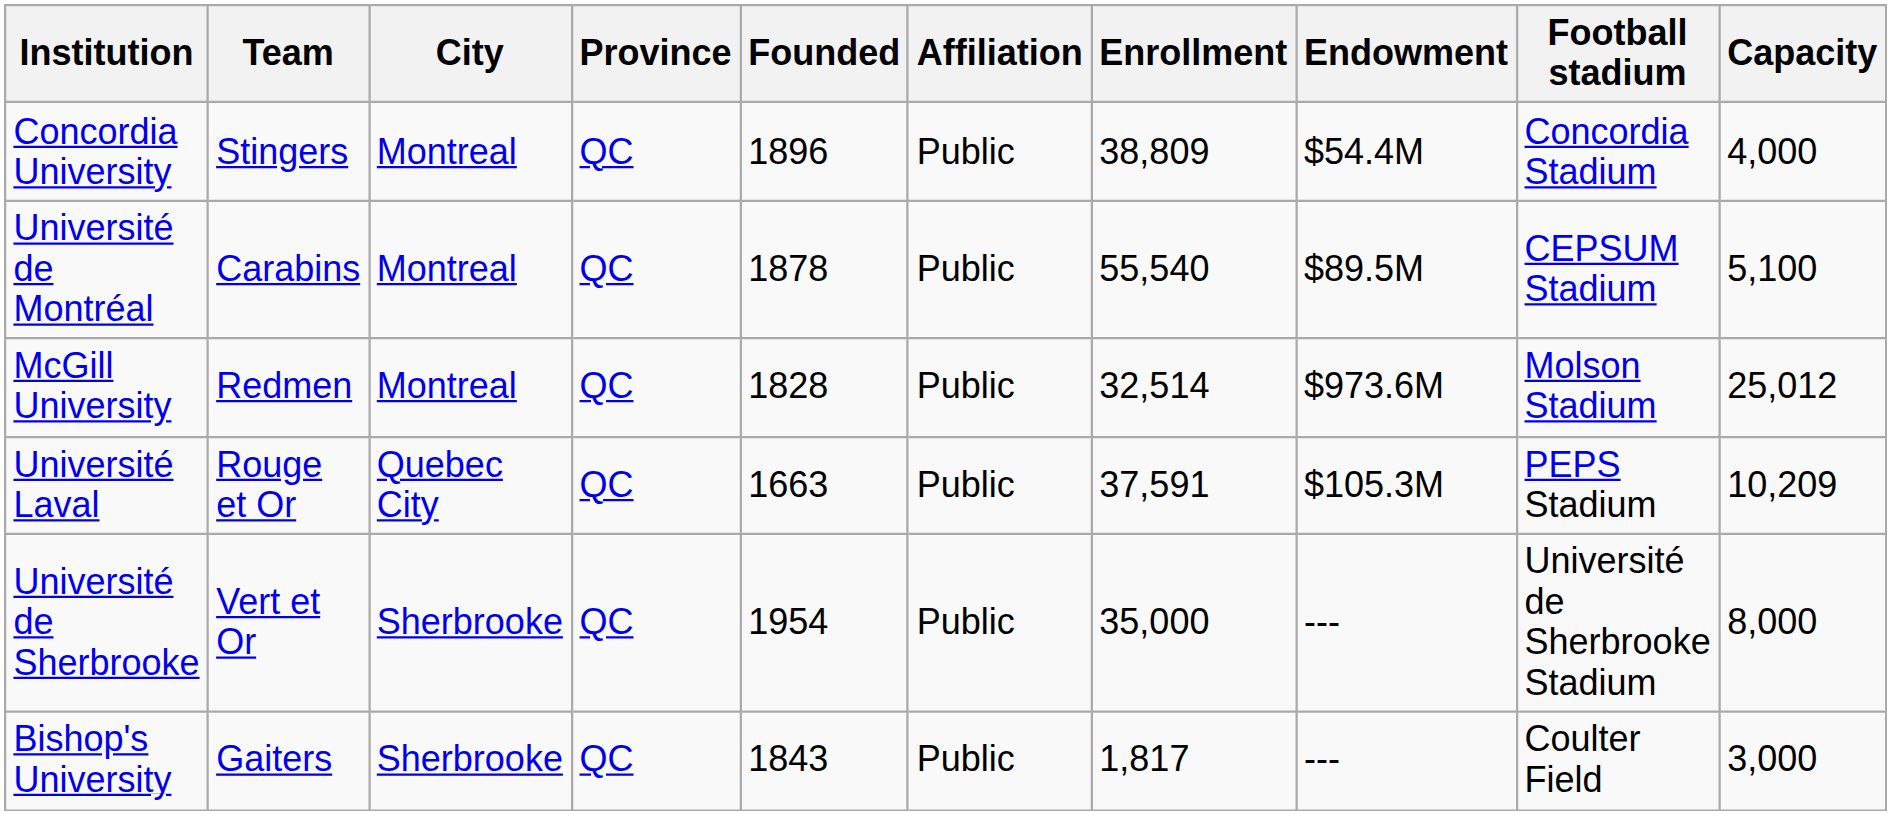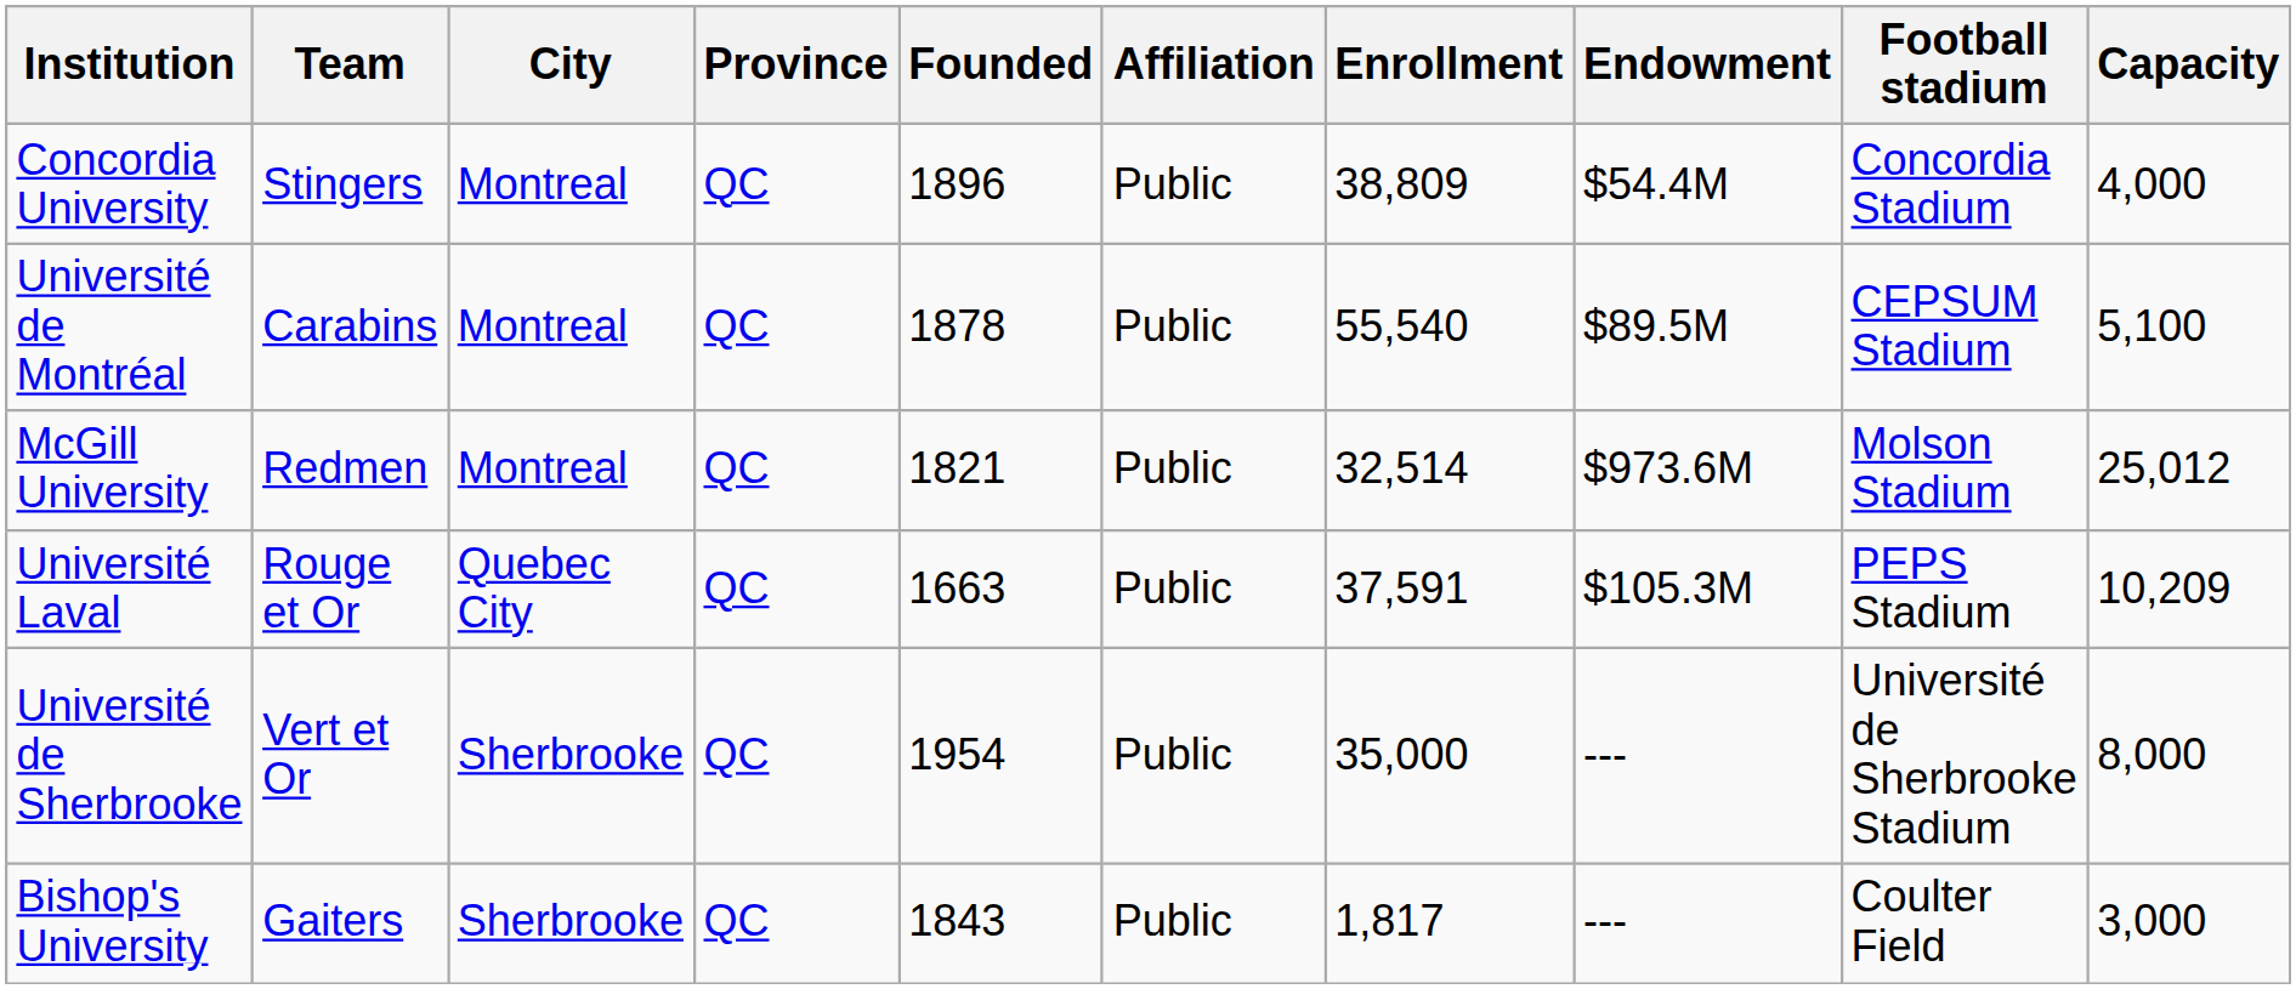McGill University | Founded: 1828 -> 1821
